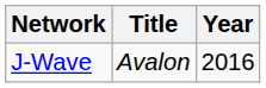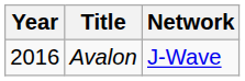columns swapped: Year <-> Network
